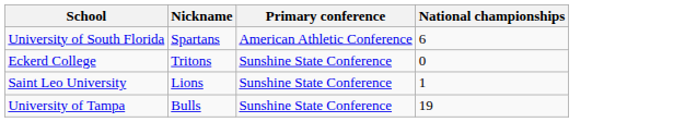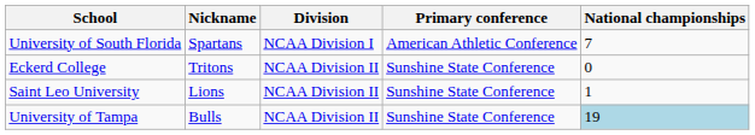+ column: Division | NCAA Division I | NCAA Division II | NCAA Division II | NCAA Division II
University of South Florida | National championships: 6 -> 7
University of Tampa | National championships: no background -> lightblue background
